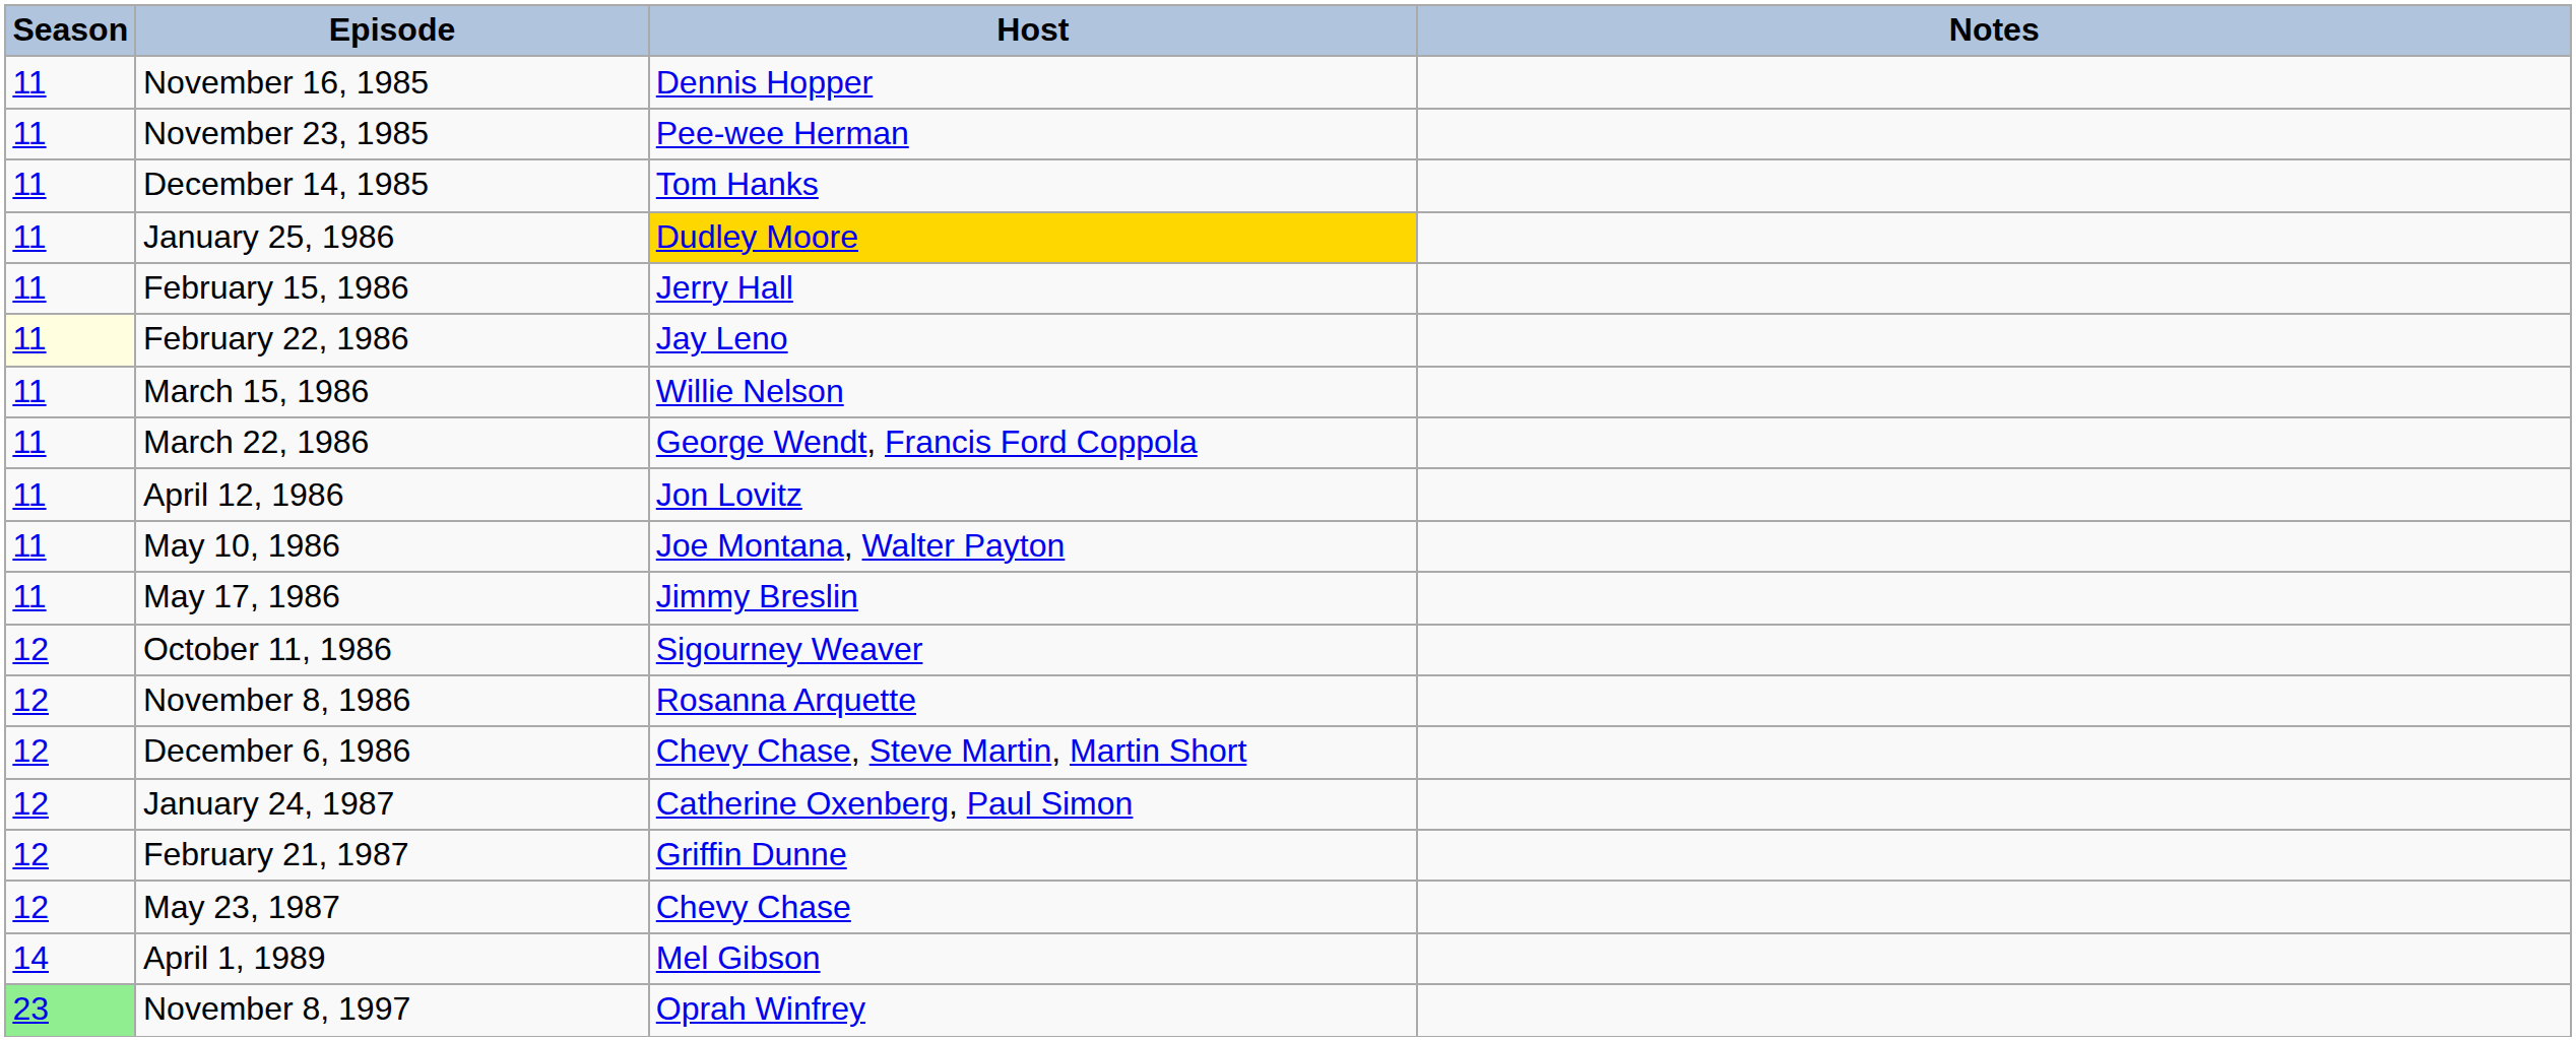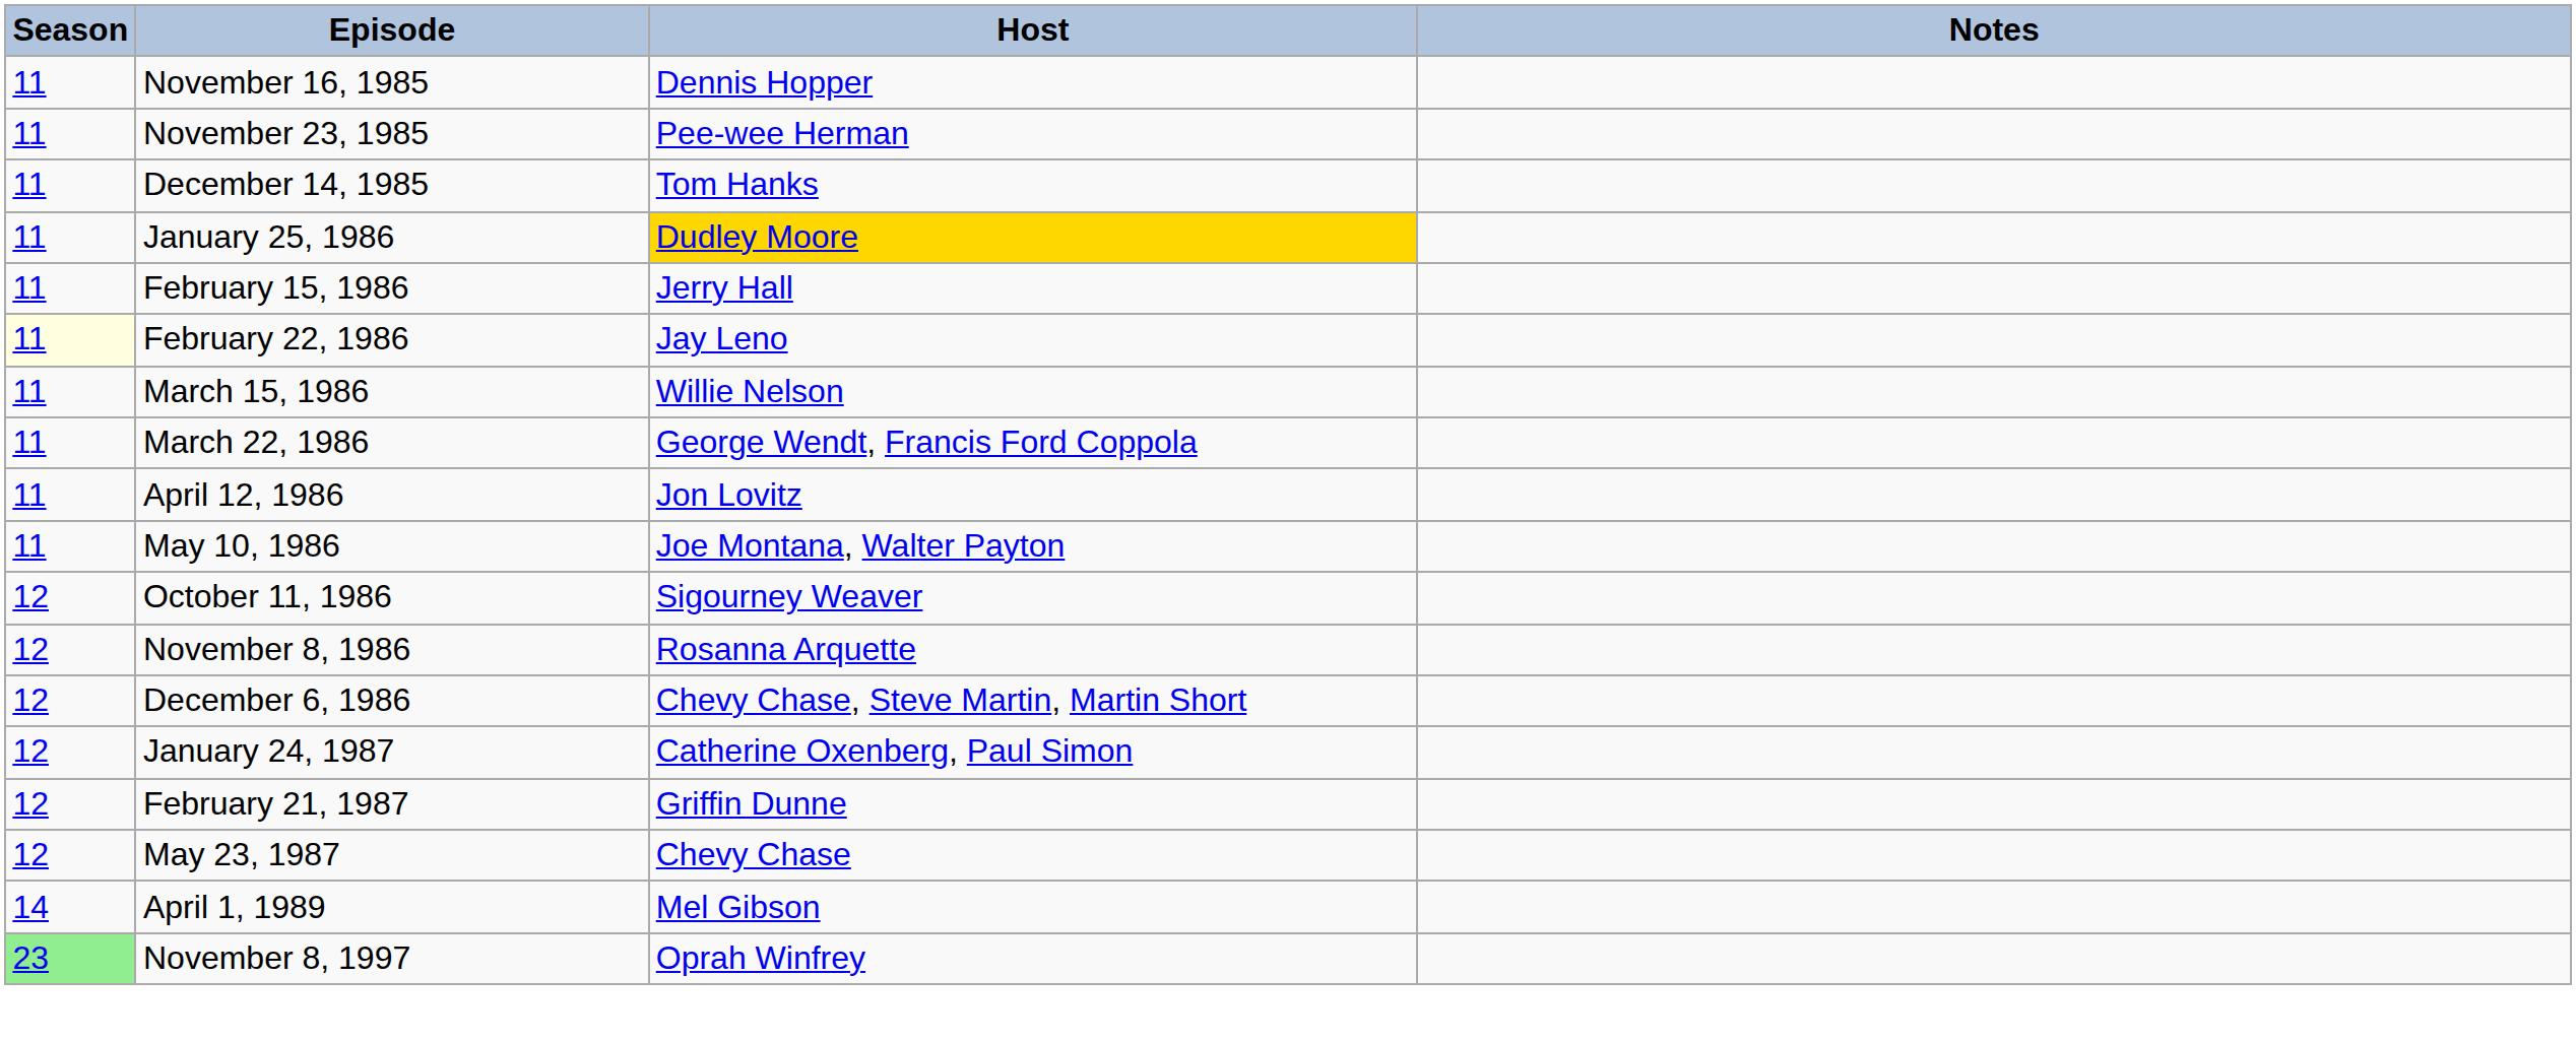- row: 11 | May 17, 1986 | Jimmy Breslin
